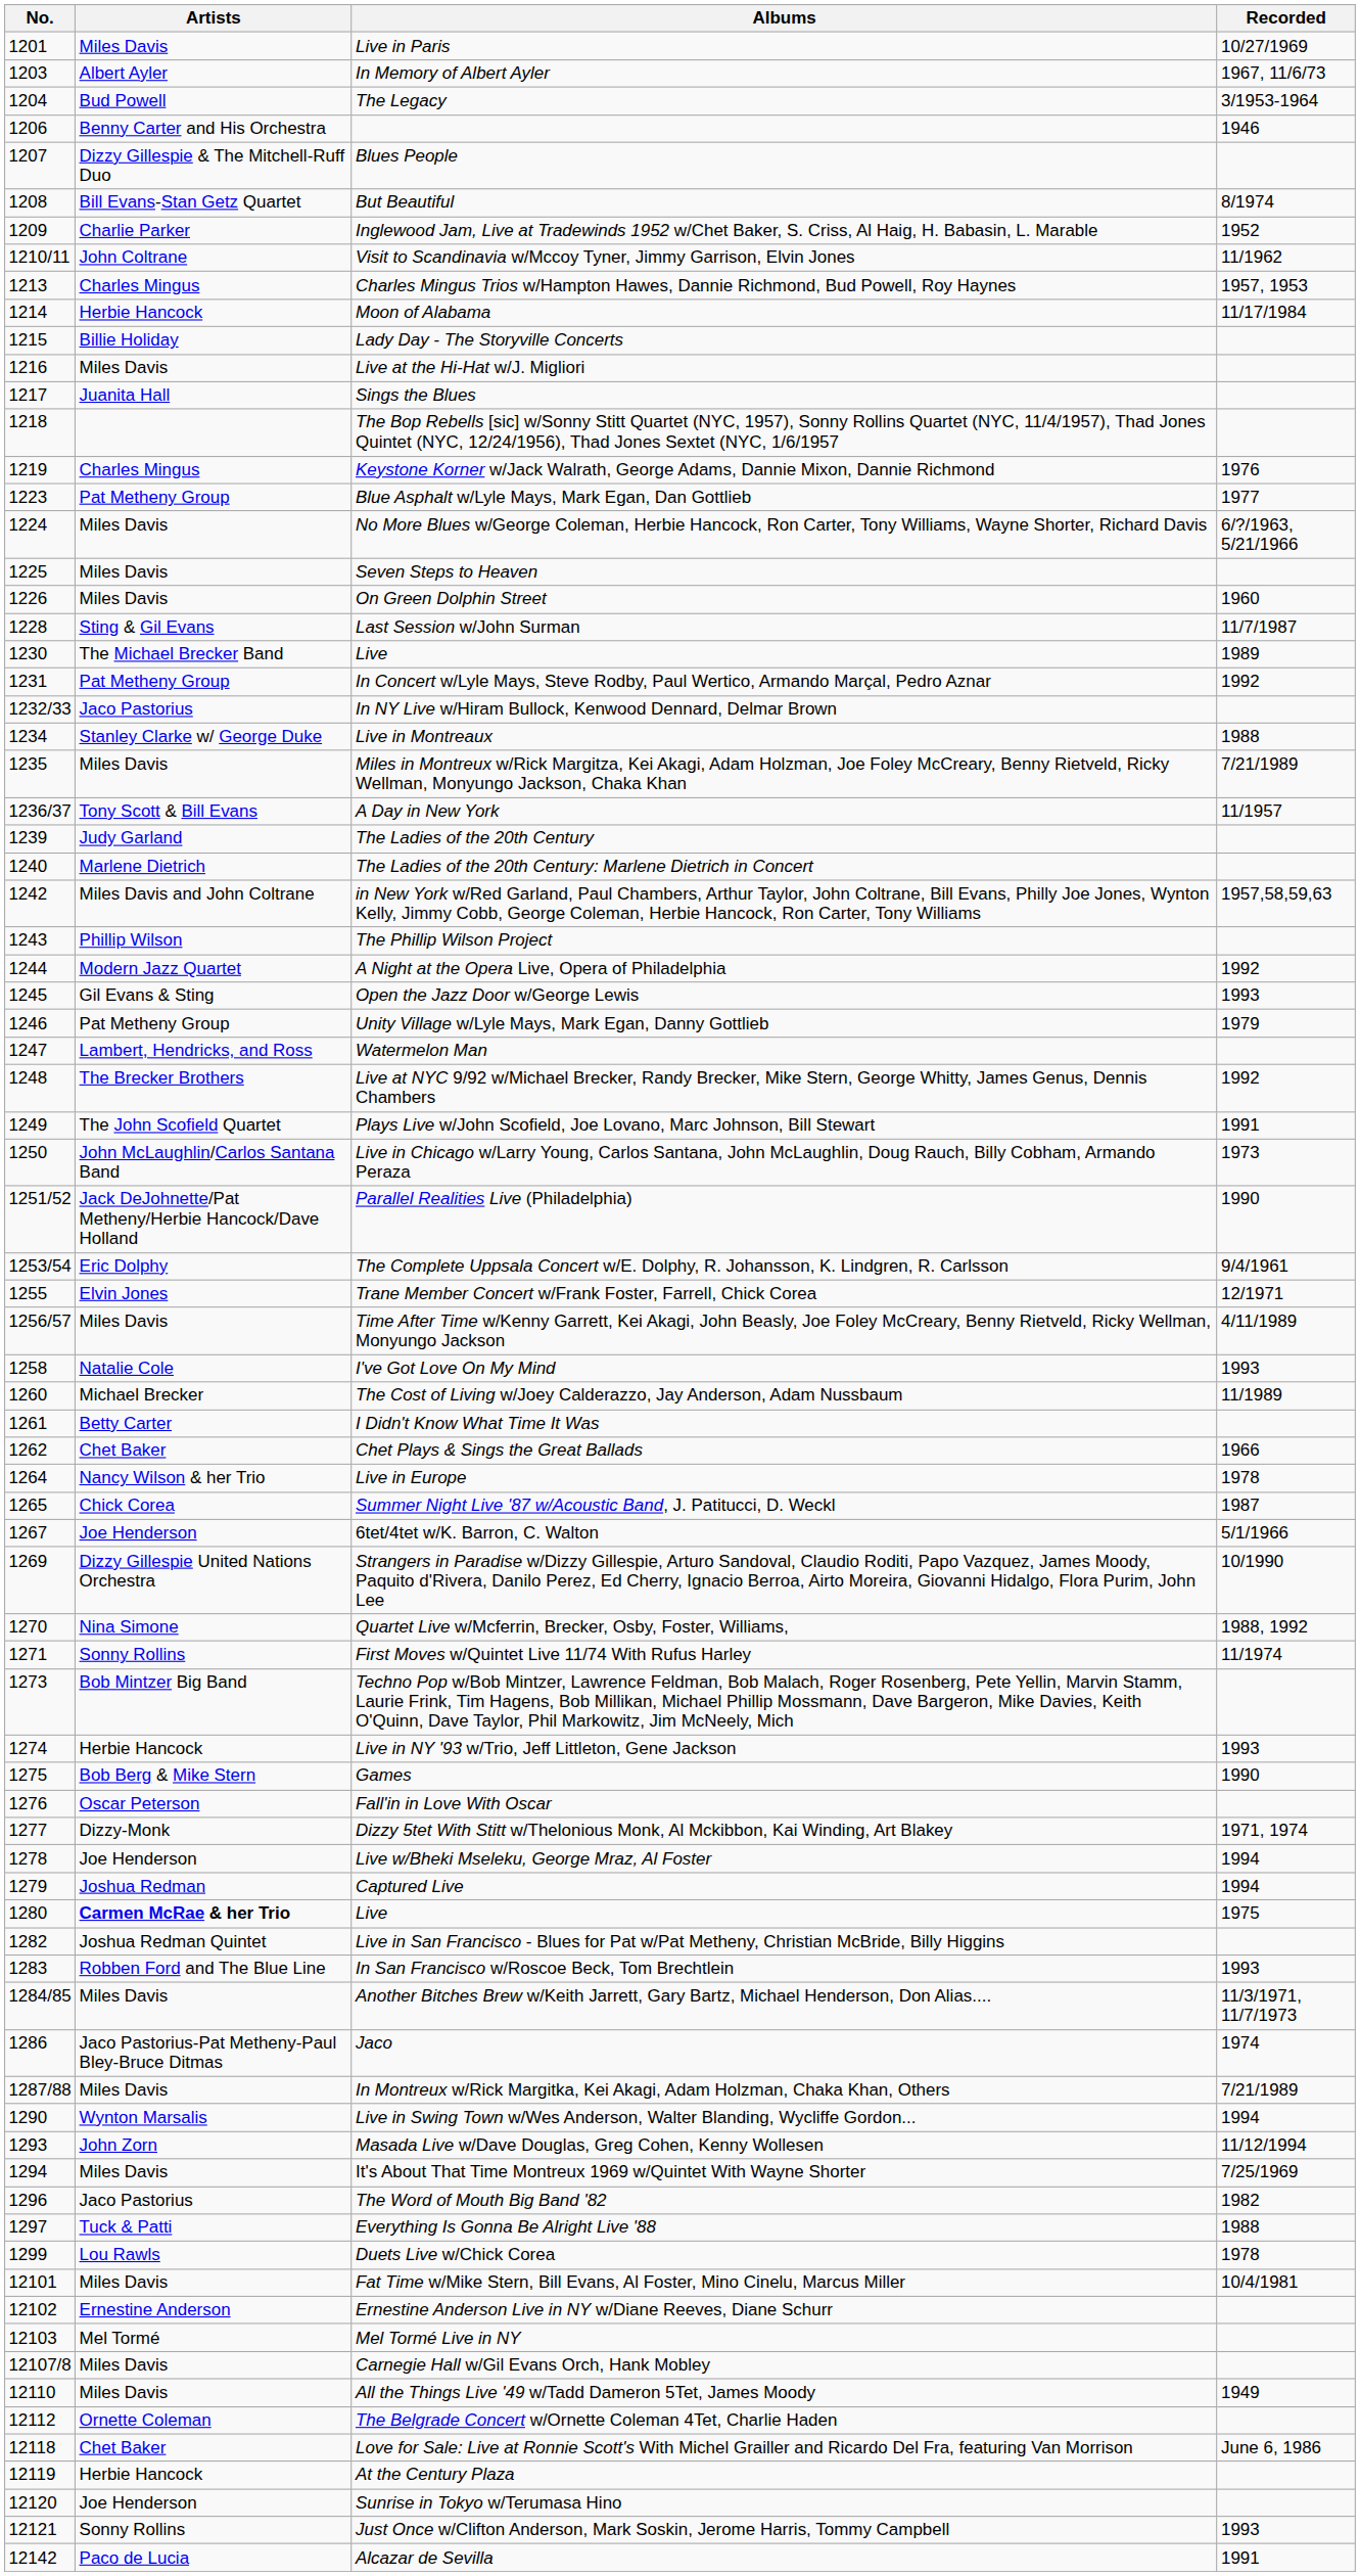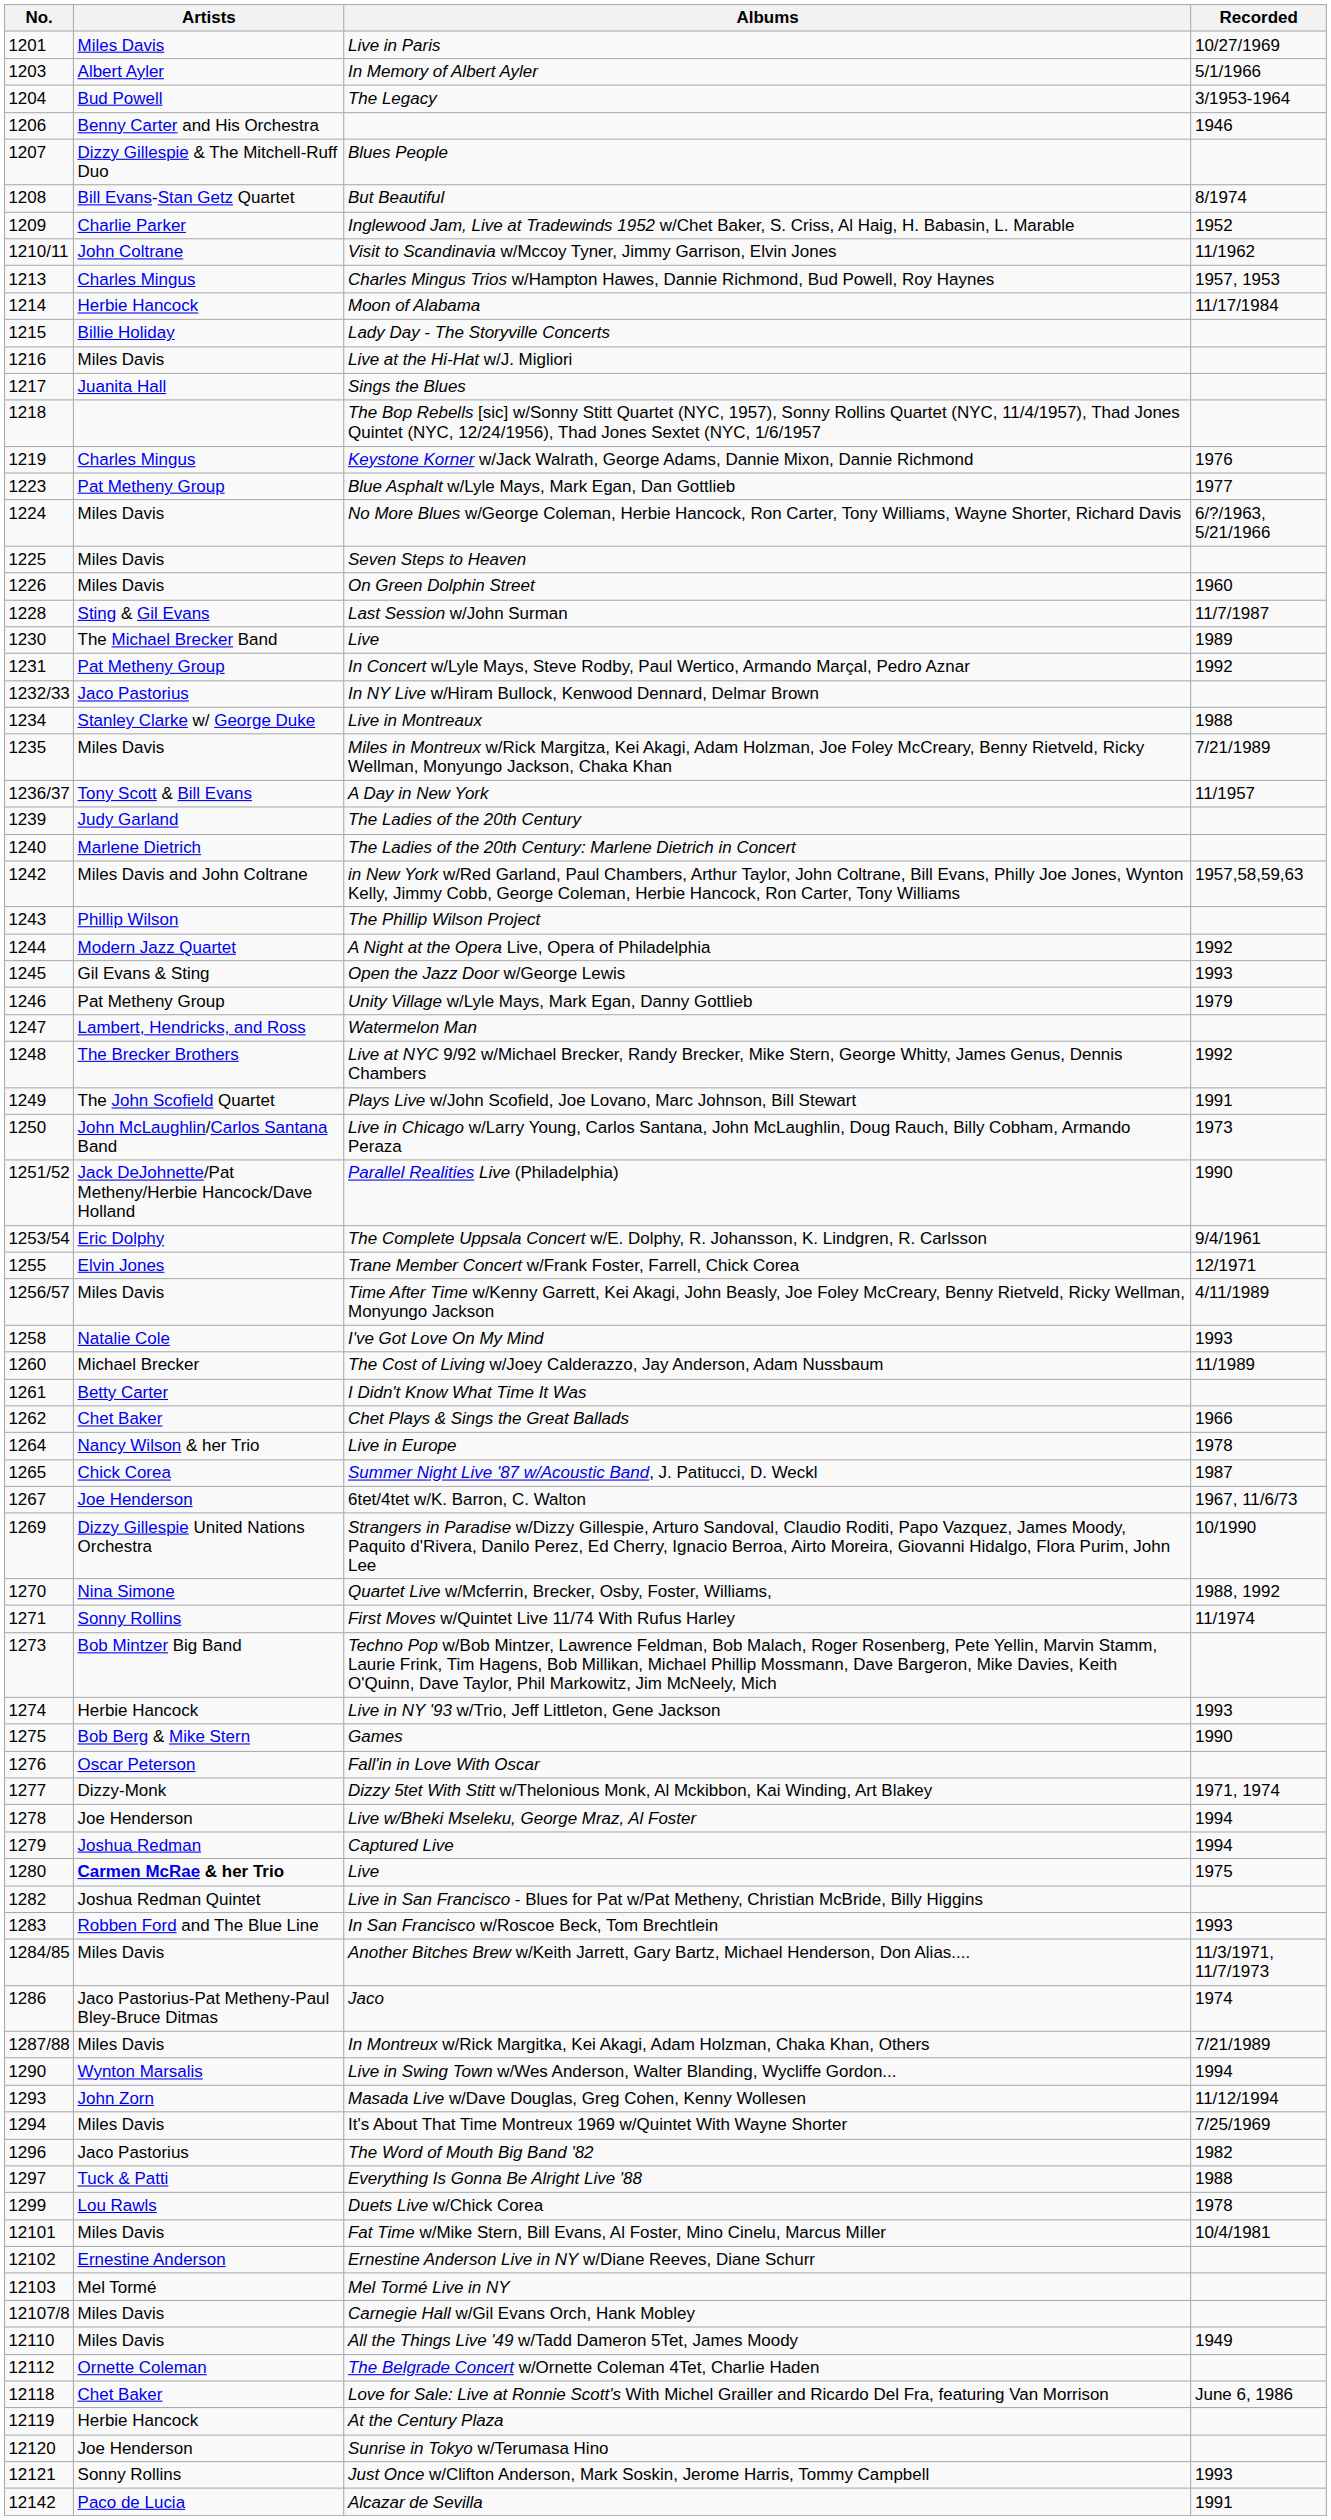In Memory of Albert Ayler | Recorded: 1967, 11/6/73 -> 5/1/1966
6tet/4tet w/K. Barron, C. Walton | Recorded: 5/1/1966 -> 1967, 11/6/73
